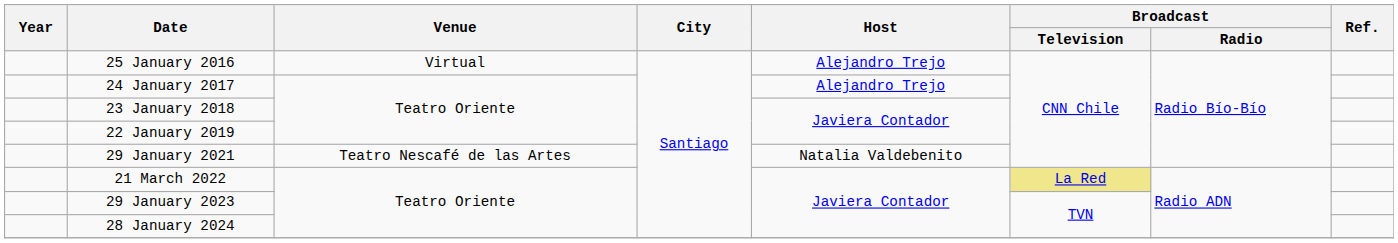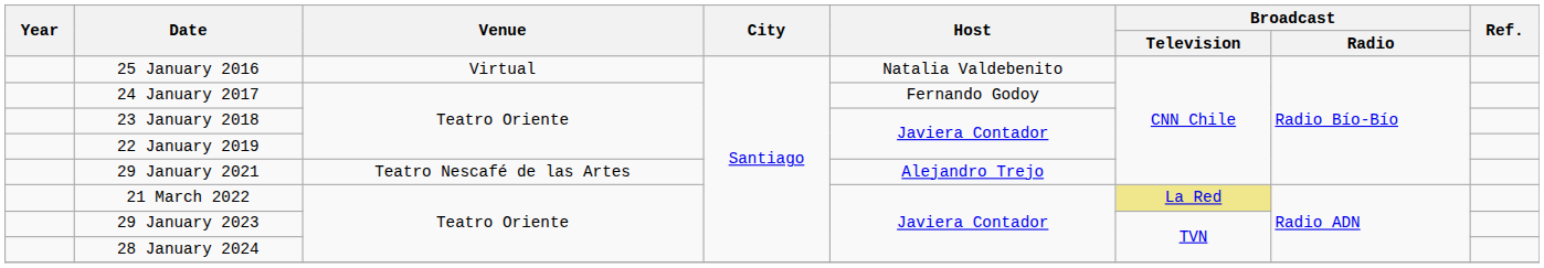25 January 2016 | Host: Alejandro Trejo -> Natalia Valdebenito
24 January 2017 | Host: Alejandro Trejo -> Fernando Godoy
29 January 2021 | Host: Natalia Valdebenito -> Alejandro Trejo
